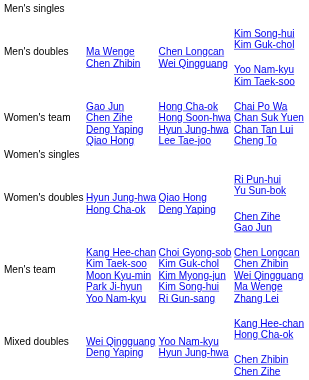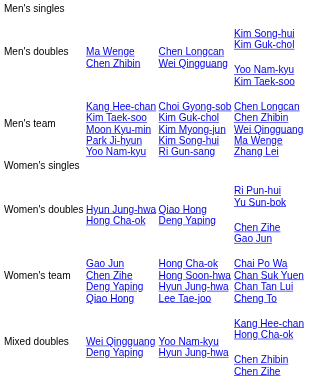rows swapped: Chen Longcan Chen Zhibin Wei Qingguang Ma Wenge Zhang Lei <-> Chai Po Wa Chan Suk Yuen Chan Tan Lui Cheng To
